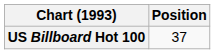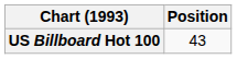US Billboard Hot 100 | Position: 37 -> 43
